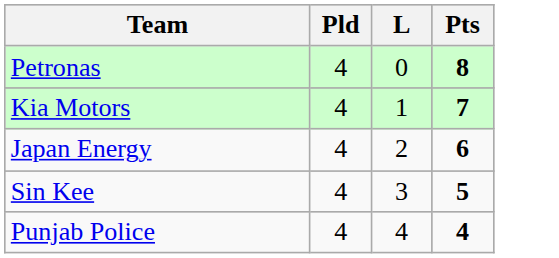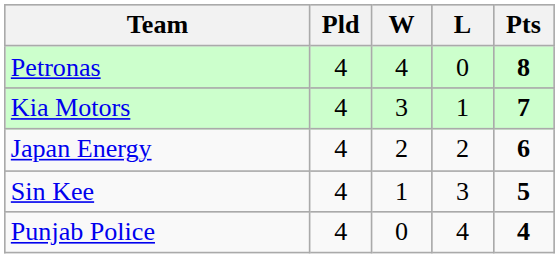+ column: W | 4 | 3 | 2 | 1 | 0
